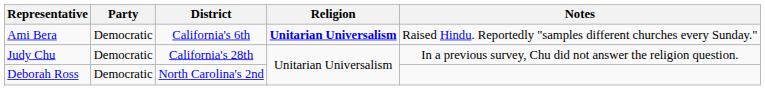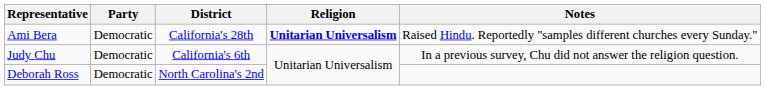Ami Bera | District: California's 6th -> California's 28th
Judy Chu | District: California's 28th -> California's 6th
